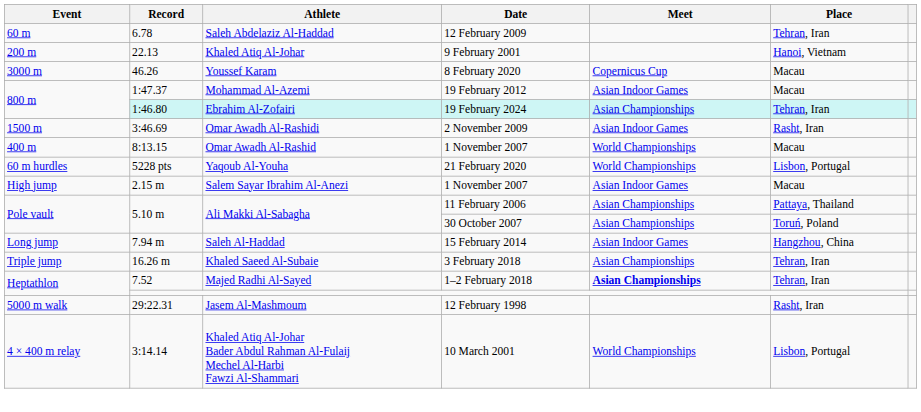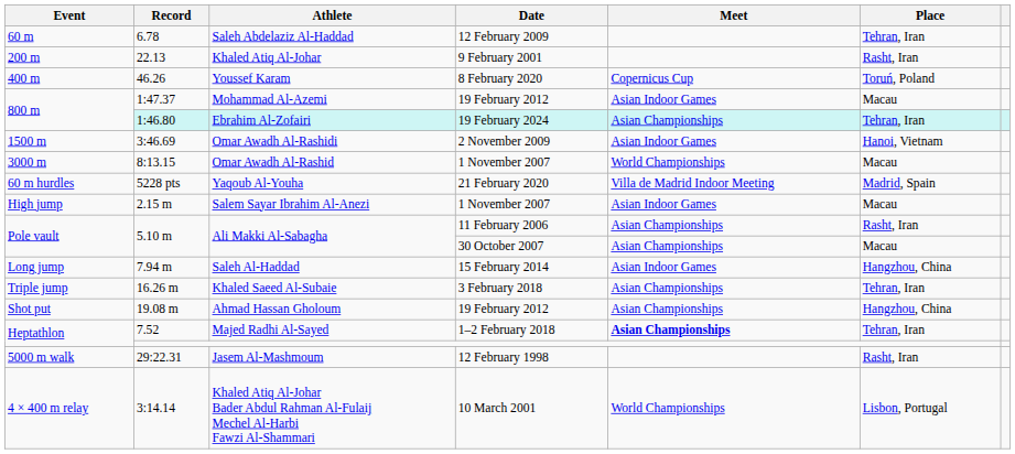Khaled Atiq Al-Johar | Place: Hanoi, Vietnam -> Rasht, Iran
Youssef Karam | Event: 3000 m -> 400 m
Youssef Karam | Place: Macau -> Toruń, Poland
Omar Awadh Al-Rashidi | Place: Rasht, Iran -> Hanoi, Vietnam
Omar Awadh Al-Rashid | Event: 400 m -> 3000 m
Yaqoub Al-Youha | Meet: World Championships -> Villa de Madrid Indoor Meeting
Yaqoub Al-Youha | Place: Lisbon, Portugal -> Madrid, Spain
Ali Makki Al-Sabagha / 11 February 2006 | Place: Pattaya, Thailand -> Rasht, Iran
Ali Makki Al-Sabagha / 30 October 2007 | Place: Toruń, Poland -> Macau
+ row: Shot put | 19.08 m | Ahmad Hassan Gholoum | 19 February 2012 | Asian Championships | Hangzhou, China
